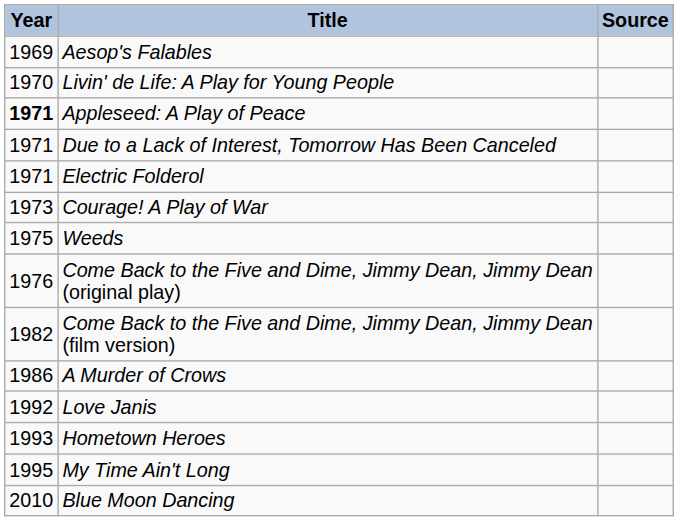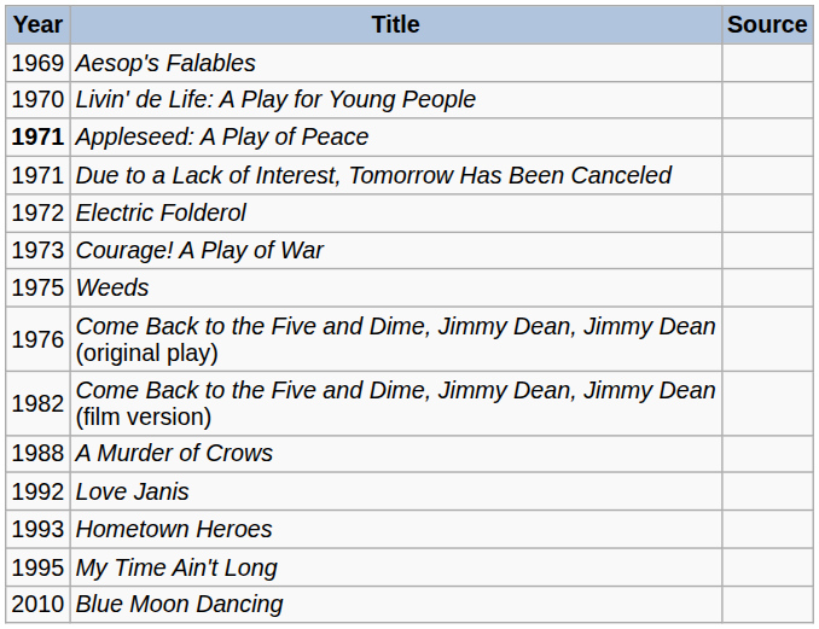Electric Folderol | Year: 1971 -> 1972
A Murder of Crows | Year: 1986 -> 1988
